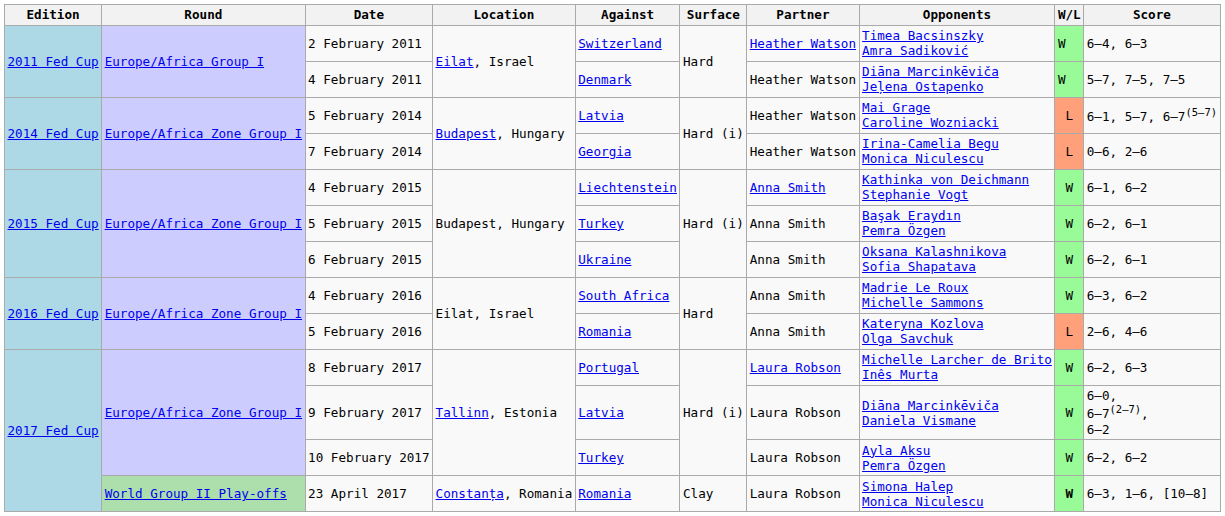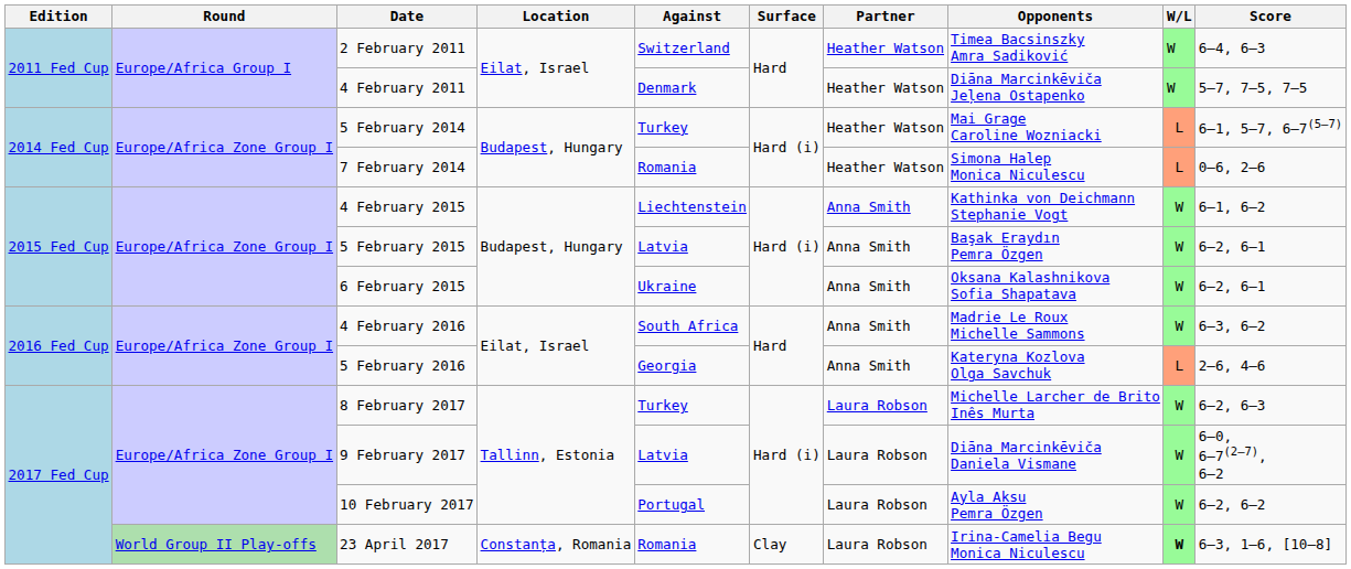5 February 2014 | Against: Latvia -> Turkey
7 February 2014 | Against: Georgia -> Romania
7 February 2014 | Opponents: Irina-Camelia Begu Monica Niculescu -> Simona Halep Monica Niculescu
5 February 2015 | Against: Turkey -> Latvia
5 February 2016 | Against: Romania -> Georgia
8 February 2017 | Against: Portugal -> Turkey
10 February 2017 | Against: Turkey -> Portugal
23 April 2017 | Opponents: Simona Halep Monica Niculescu -> Irina-Camelia Begu Monica Niculescu
